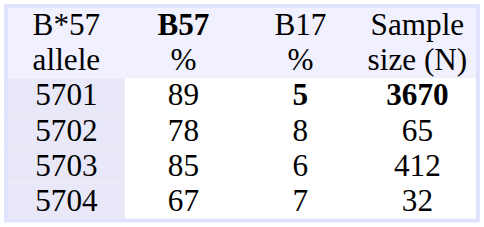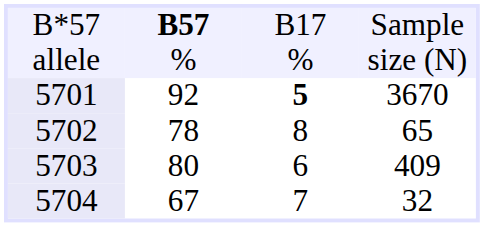5701 | column 2: 89 -> 92
5701 | column 4: bold -> normal
5703 | column 2: 85 -> 80
5703 | column 4: 412 -> 409
